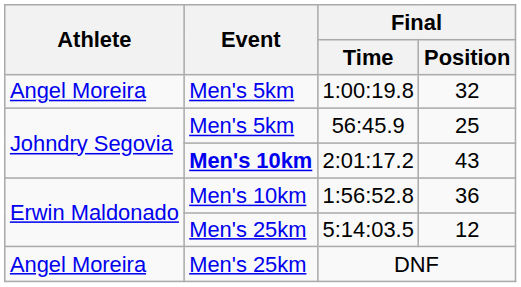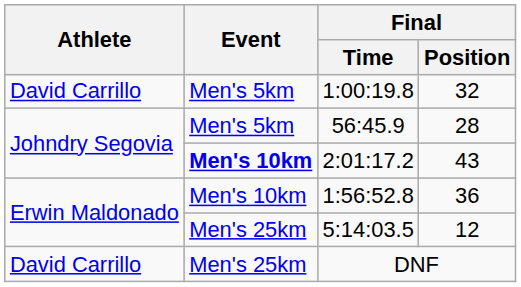1:00:19.8 | Athlete: Angel Moreira -> David Carrillo
56:45.9 | Final / Position: 25 -> 28
DNF | Athlete: Angel Moreira -> David Carrillo
